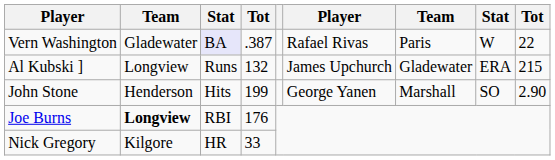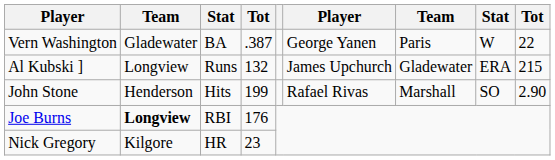Vern Washington | column 3: lavender background -> no background
Vern Washington | column 6: Rafael Rivas -> George Yanen
John Stone | column 6: George Yanen -> Rafael Rivas
Nick Gregory | column 4: 33 -> 23
